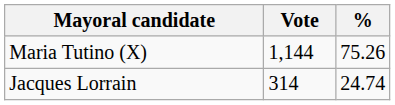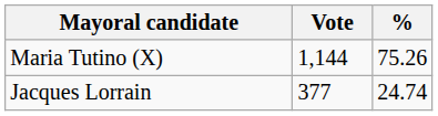Jacques Lorrain | Vote: 314 -> 377
